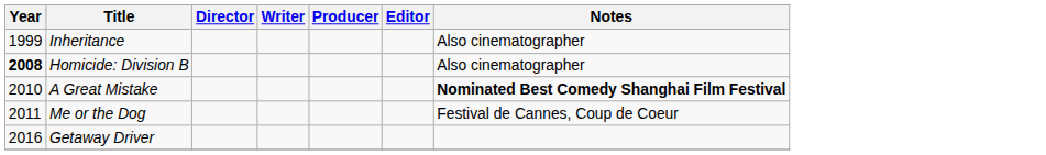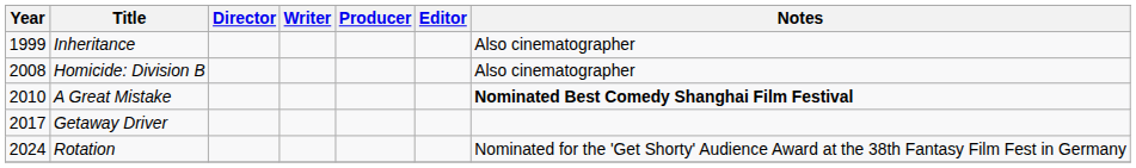Homicide: Division B | Year: bold -> normal
- row: 2011 | Me or the Dog | Festival de Cannes, Coup de Coeur
Getaway Driver | Year: 2016 -> 2017
+ row: 2024 | Rotation | Nominated for the 'Get Shorty' Audience Award at the 38th Fantasy Film Fest in Germany
